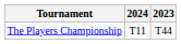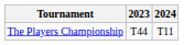columns swapped: 2023 <-> 2024
